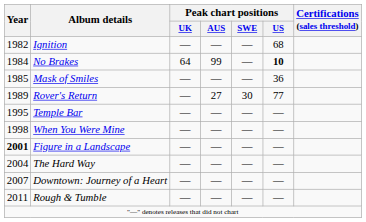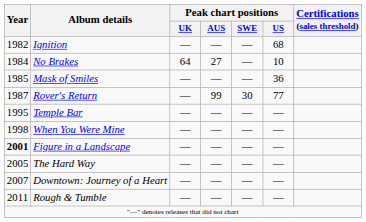No Brakes | Peak chart positions / AUS: 99 -> 27
No Brakes | Peak chart positions / US: bold -> normal
Rover's Return | Year: 1989 -> 1987
Rover's Return | Peak chart positions / AUS: 27 -> 99
The Hard Way | Year: 2004 -> 2005
